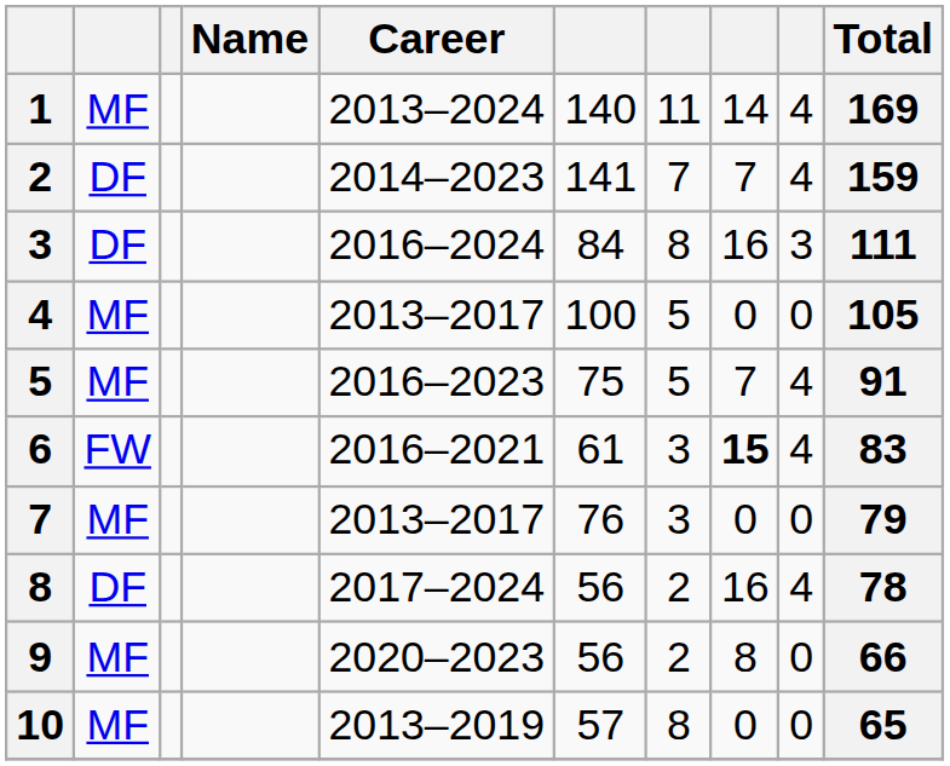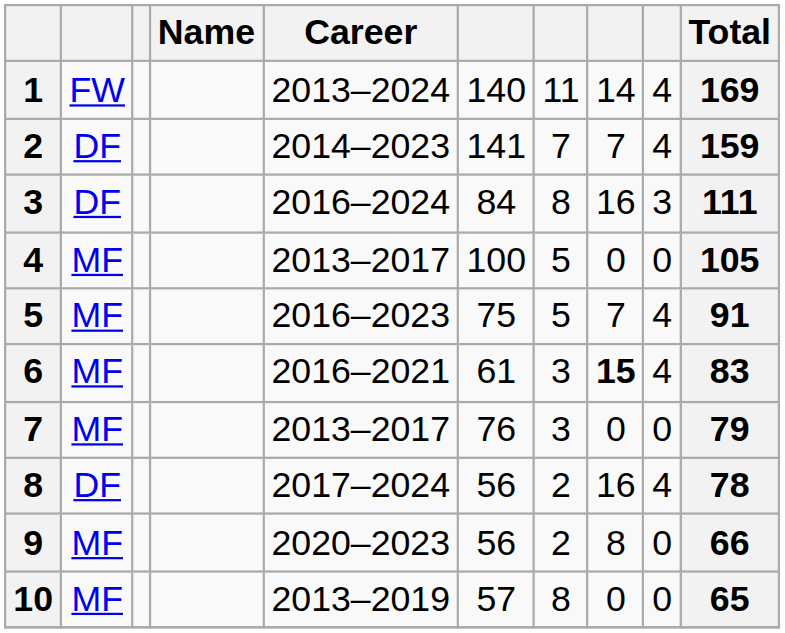1 | column 2: MF -> FW
6 | column 2: FW -> MF
